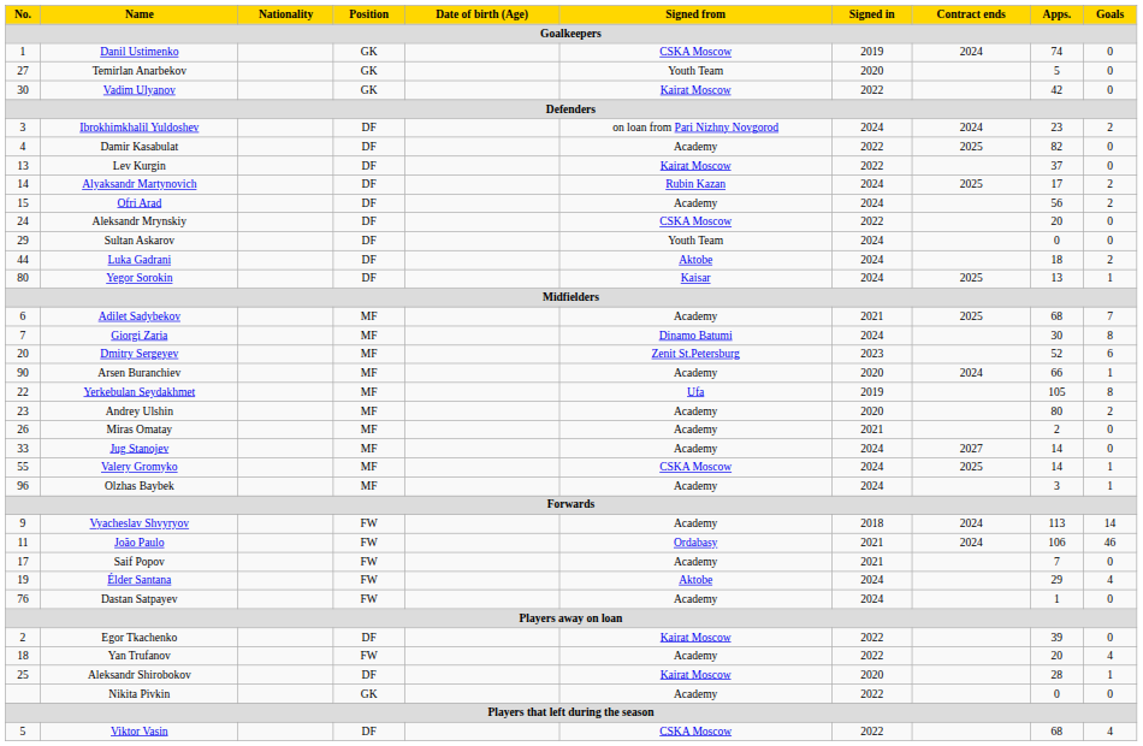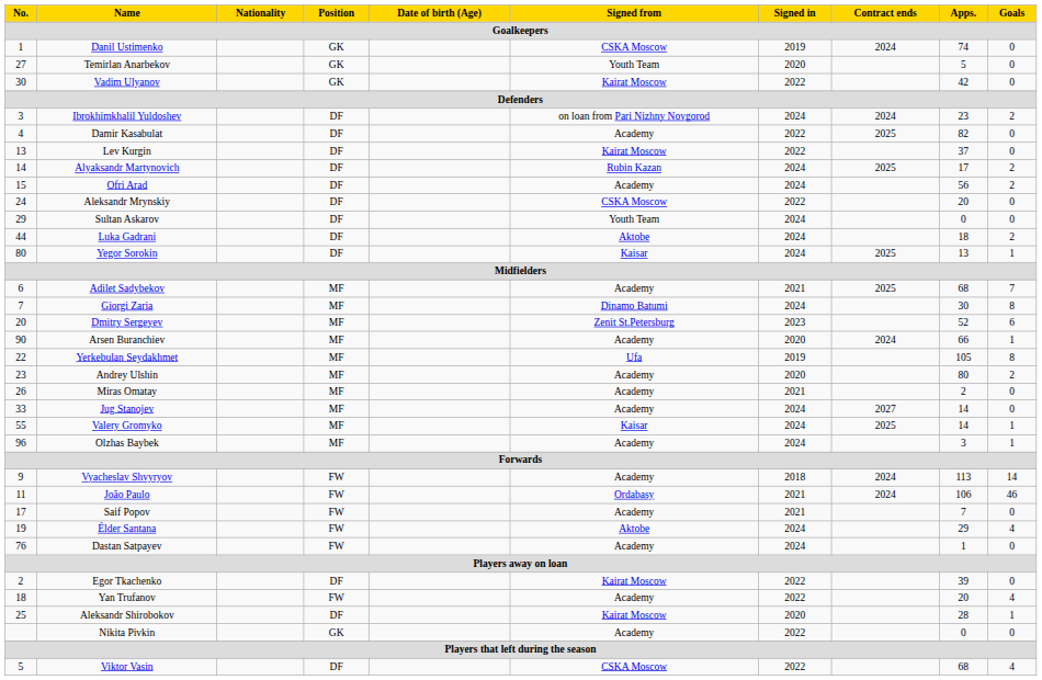Valery Gromyko | Signed from: CSKA Moscow -> Kaisar
